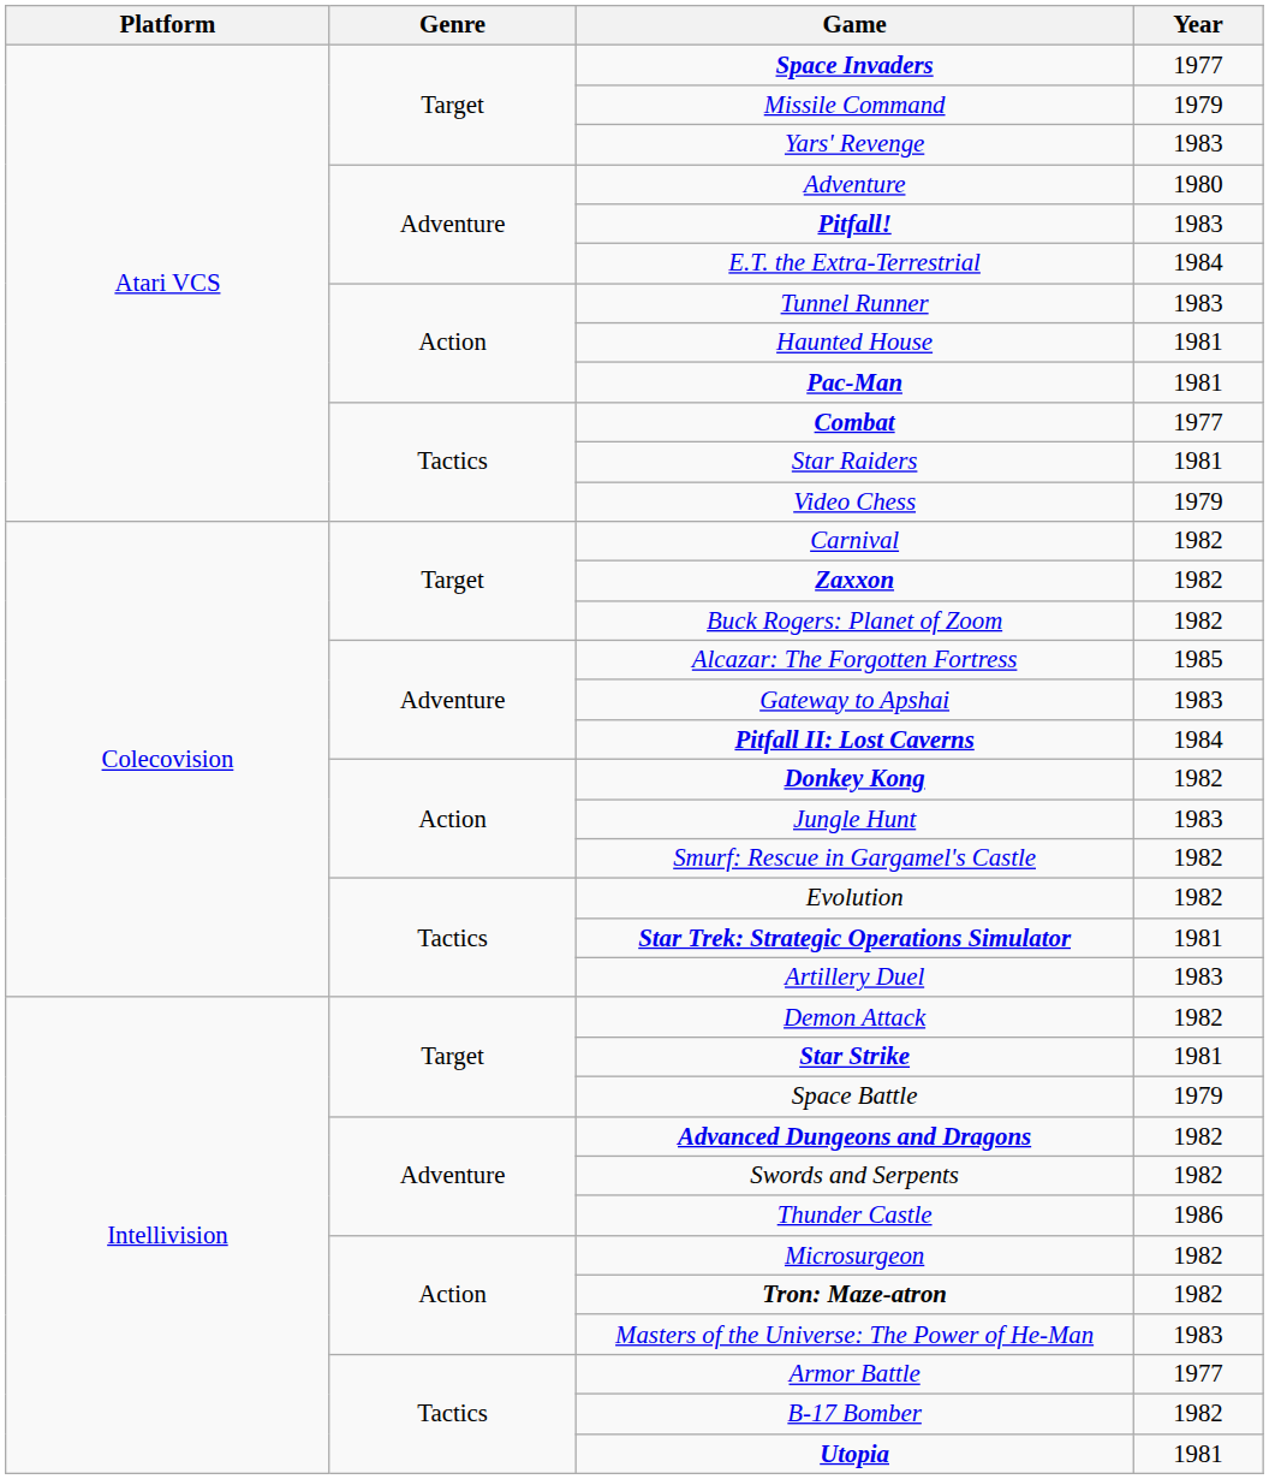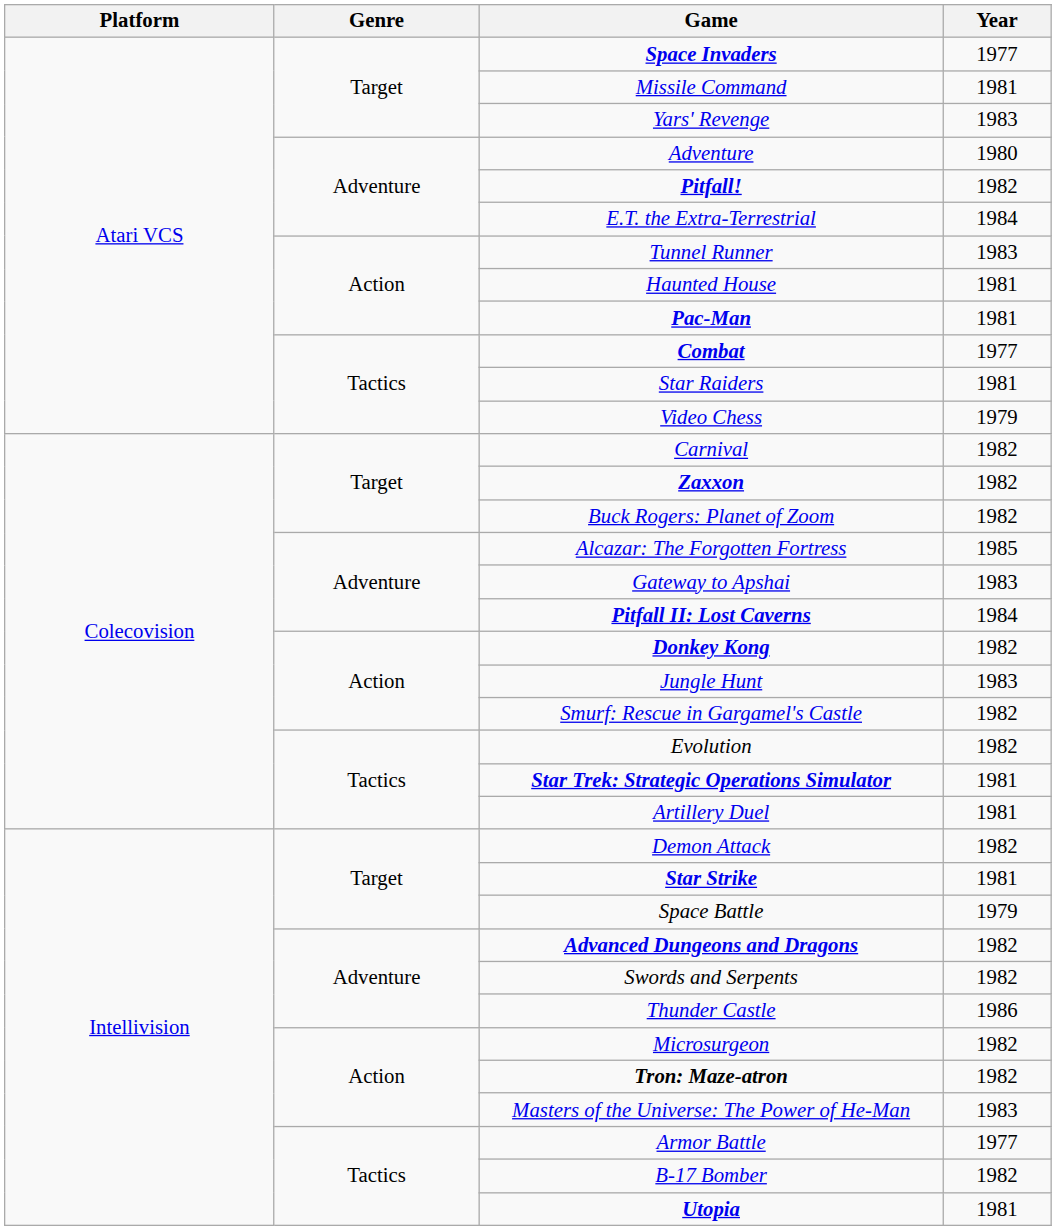Missile Command | Year: 1979 -> 1981
Pitfall! | Year: 1983 -> 1982
Artillery Duel | Year: 1983 -> 1981
